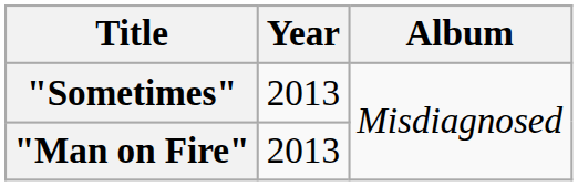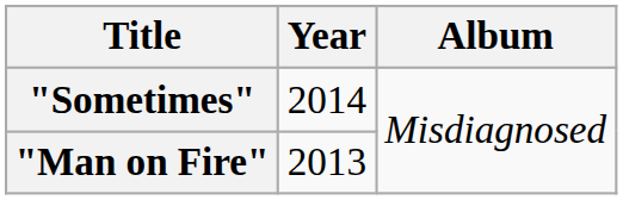"Sometimes" | Year: 2013 -> 2014
